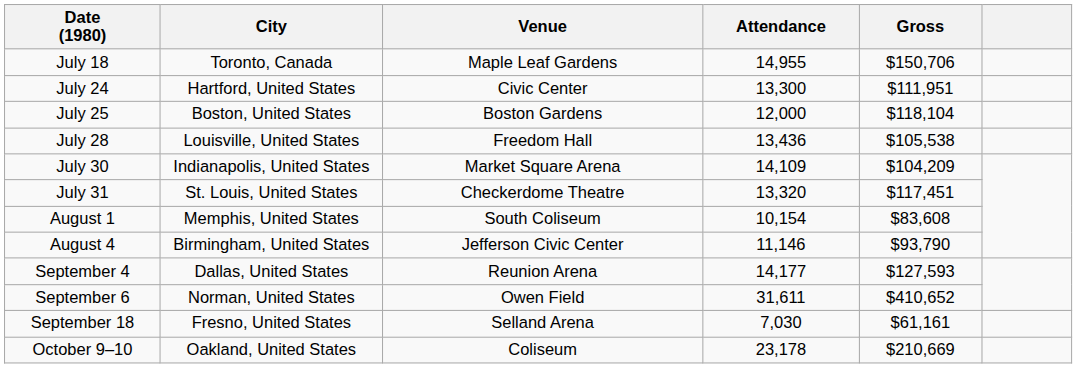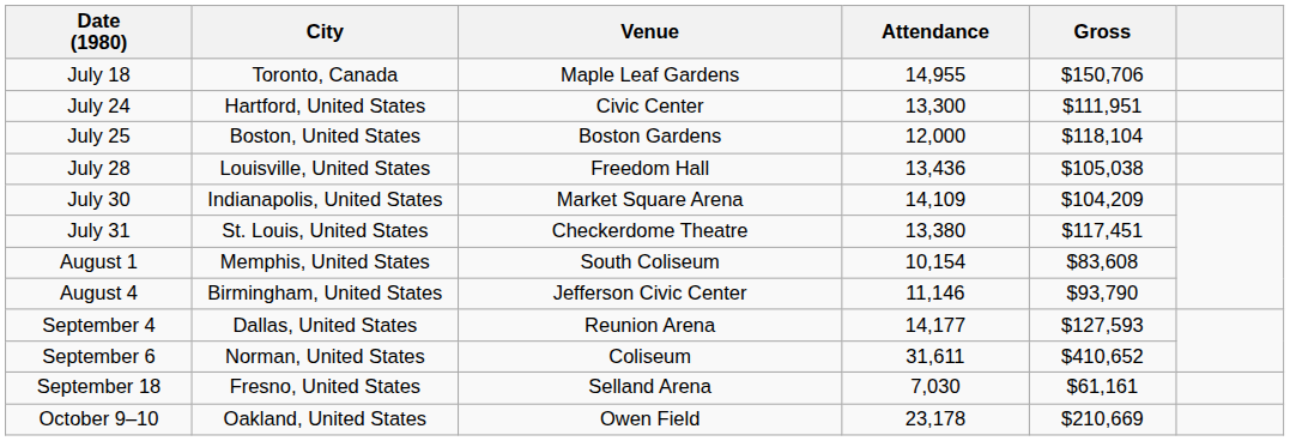July 28 | Gross: $105,538 -> $105,038
July 31 | Attendance: 13,320 -> 13,380
September 6 | Venue: Owen Field -> Coliseum
October 9–10 | Venue: Coliseum -> Owen Field
